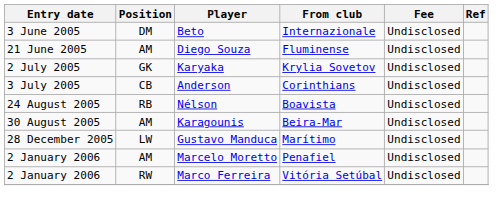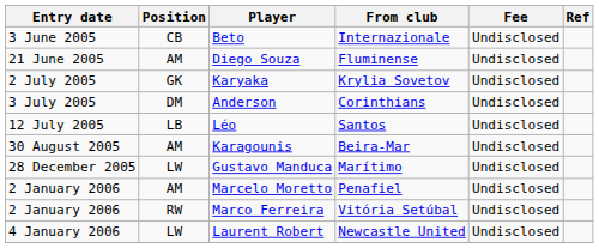Beto | Position: DM -> CB
Anderson | Position: CB -> DM
+ row: 12 July 2005 | LB | Léo | Santos | Undisclosed
- row: 24 August 2005 | RB | Nélson | Boavista | Undisclosed
+ row: 4 January 2006 | LW | Laurent Robert | Newcastle United | Undisclosed
